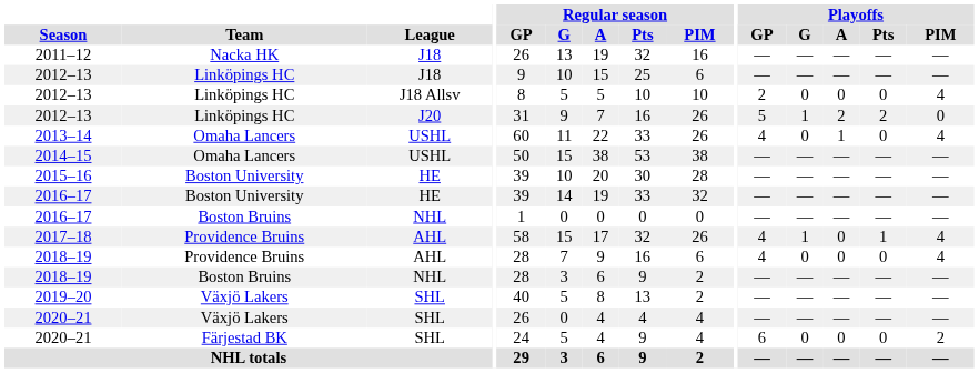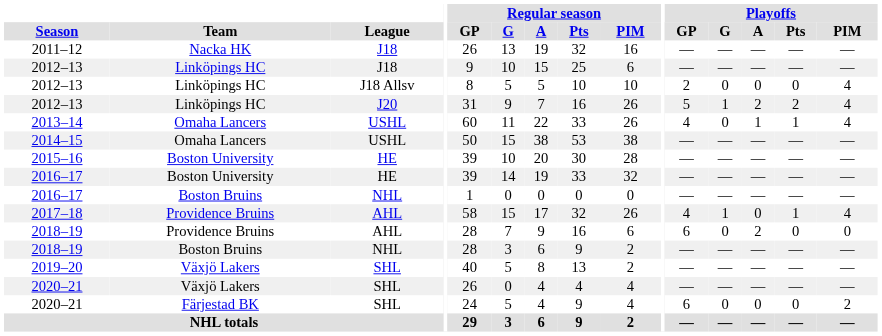2012–13 / J20 | Playoffs / PIM: 0 -> 4
2013–14 | Playoffs / Pts: 0 -> 1
2018–19 / AHL | Playoffs / GP: 4 -> 6
2018–19 / AHL | Playoffs / A: 0 -> 2
2018–19 / AHL | Playoffs / PIM: 4 -> 0
